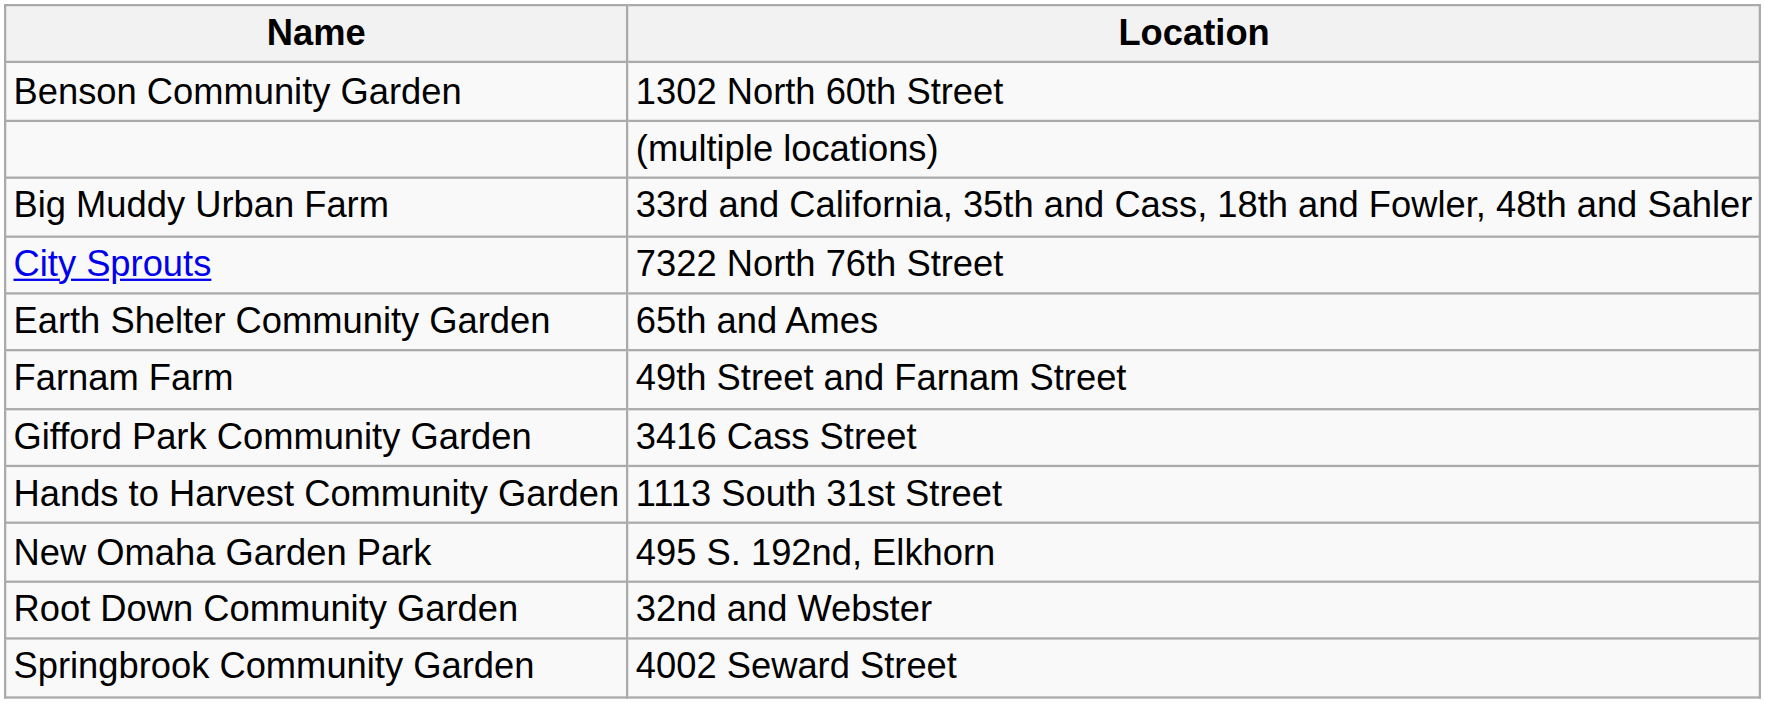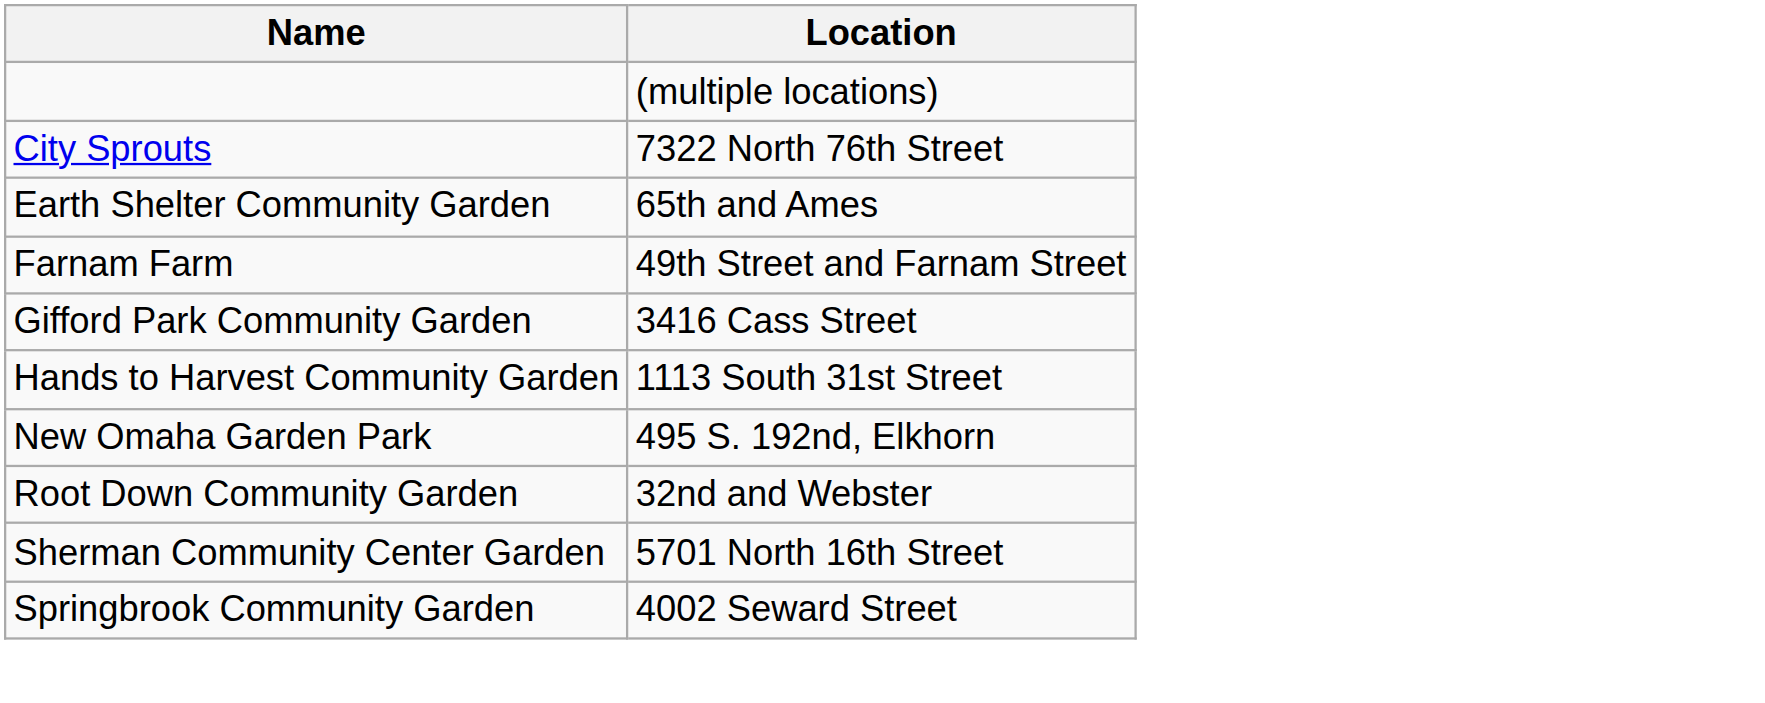- row: Benson Community Garden | 1302 North 60th Street
- row: Big Muddy Urban Farm | 33rd and California, 35th and Cass, 18th and Fowler, 48th and Sahler
+ row: Sherman Community Center Garden | 5701 North 16th Street
